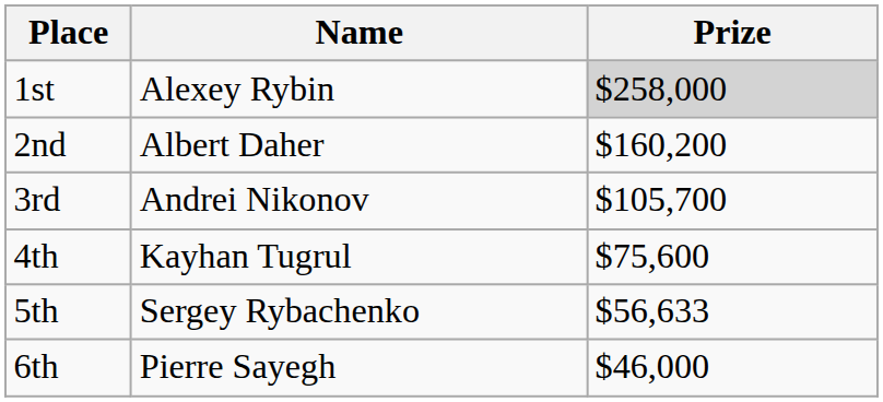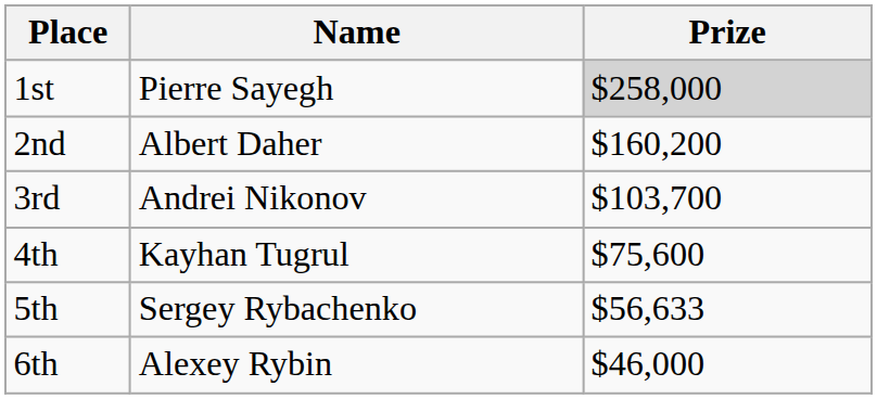1st | Name: Alexey Rybin -> Pierre Sayegh
3rd | Prize: $105,700 -> $103,700
6th | Name: Pierre Sayegh -> Alexey Rybin
